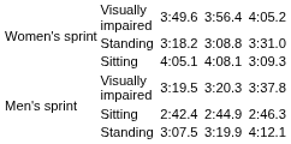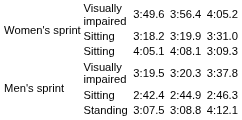3:18.2 | column 2: Standing -> Sitting
3:18.2 | column 6: 3:08.8 -> 3:19.9
3:07.5 | column 6: 3:19.9 -> 3:08.8
